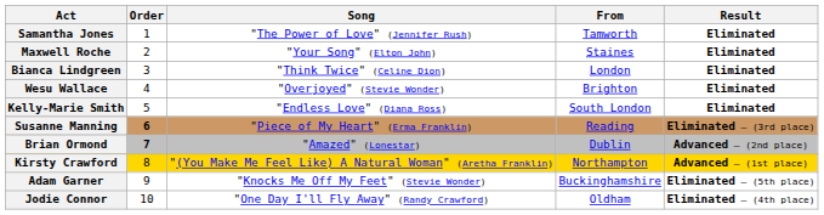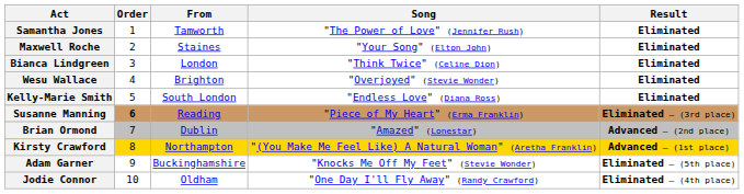columns swapped: From <-> Song
Brian Ormond | Order: bold -> normal
